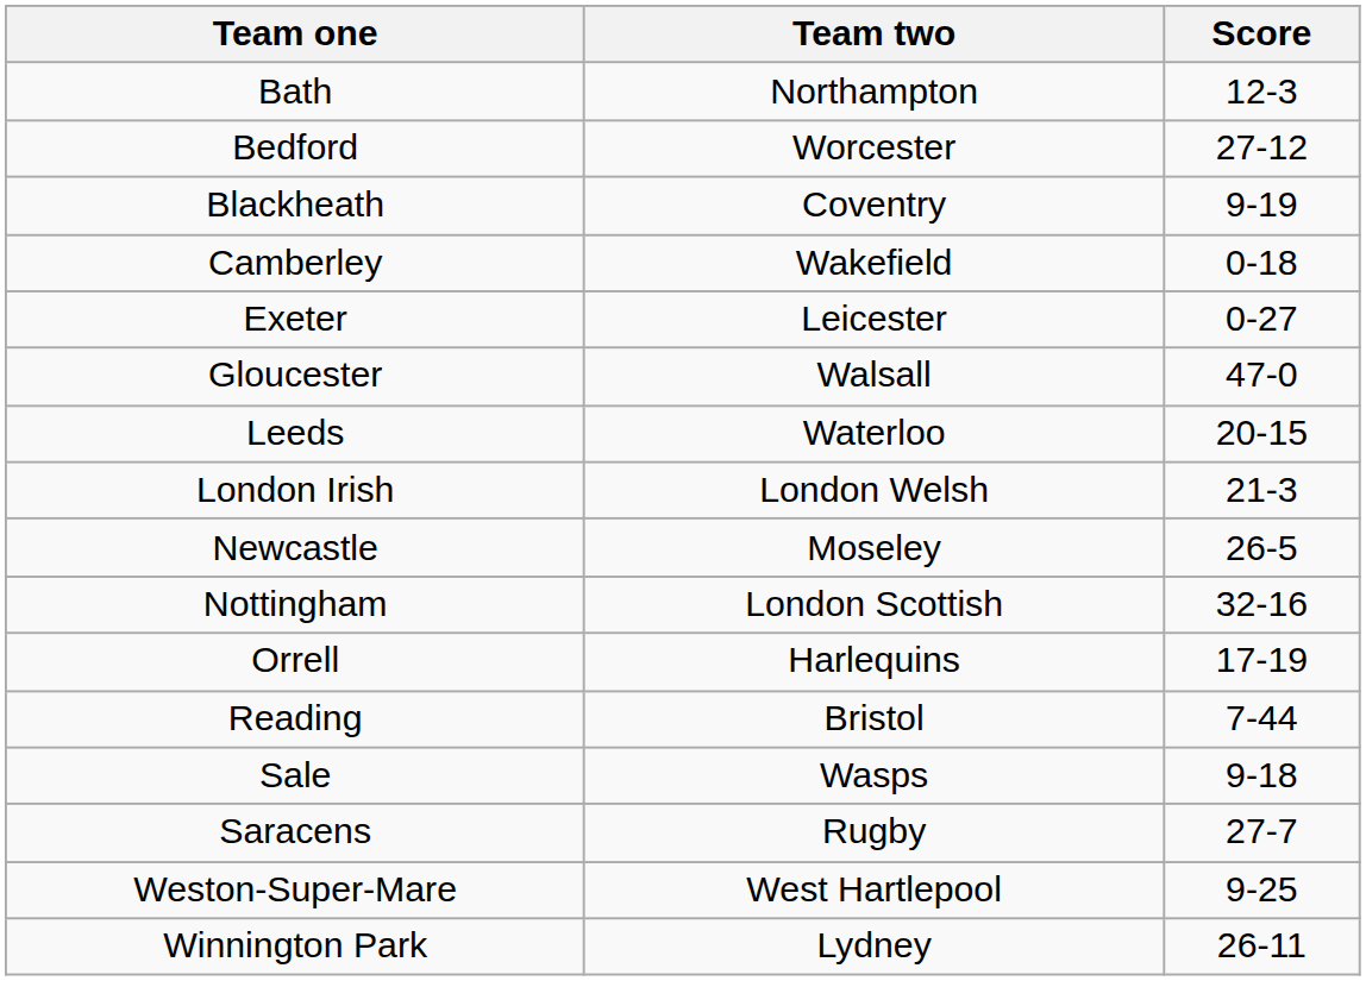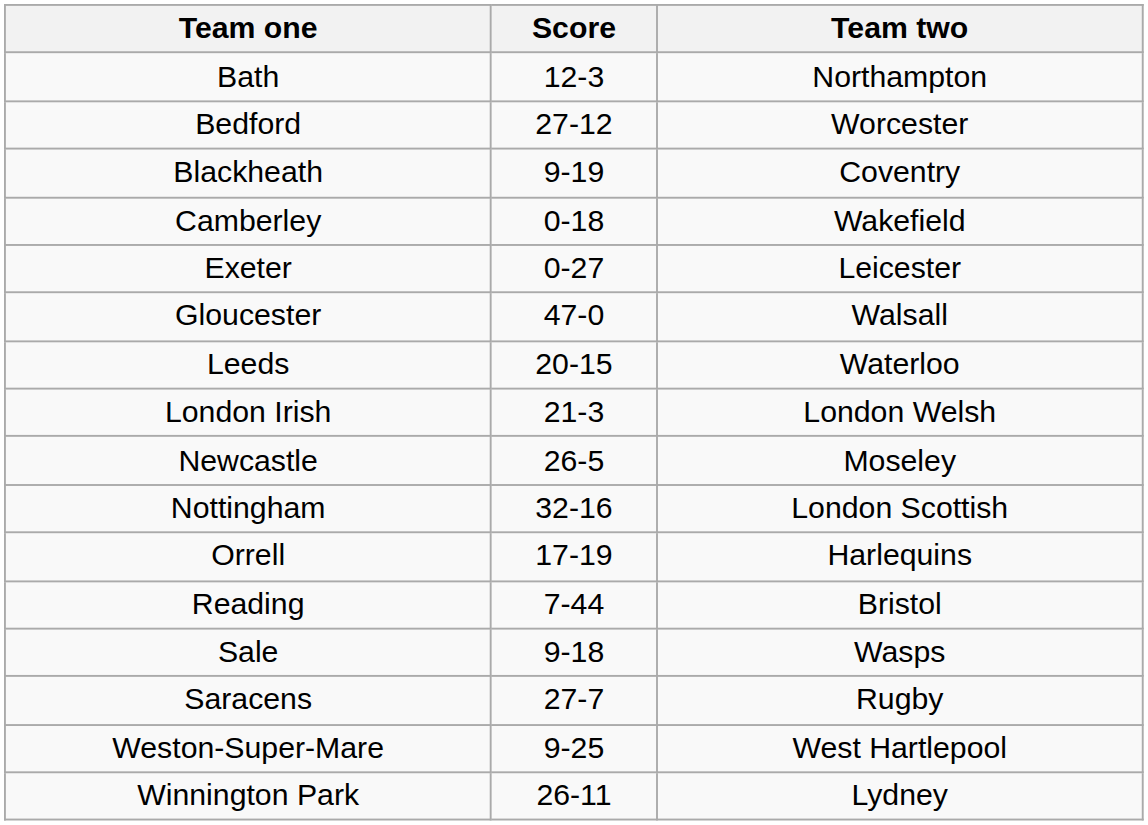columns swapped: Team two <-> Score
